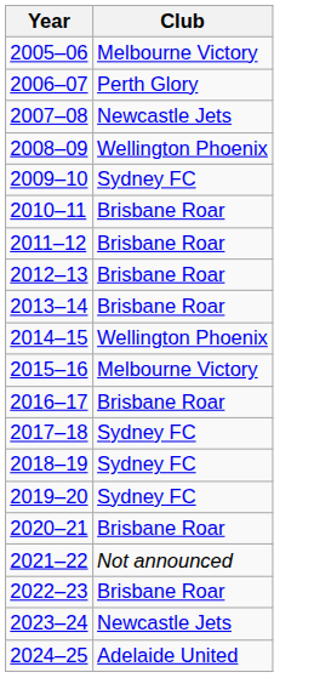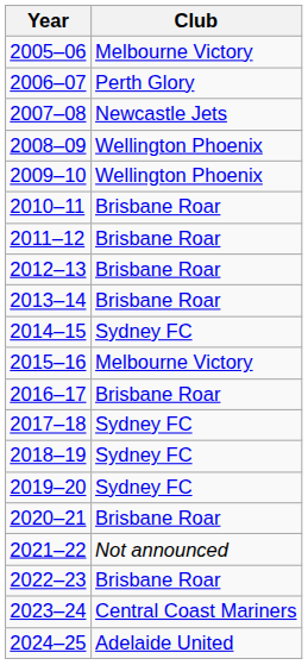2009–10 | Club: Sydney FC -> Wellington Phoenix
2014–15 | Club: Wellington Phoenix -> Sydney FC
2023–24 | Club: Newcastle Jets -> Central Coast Mariners
